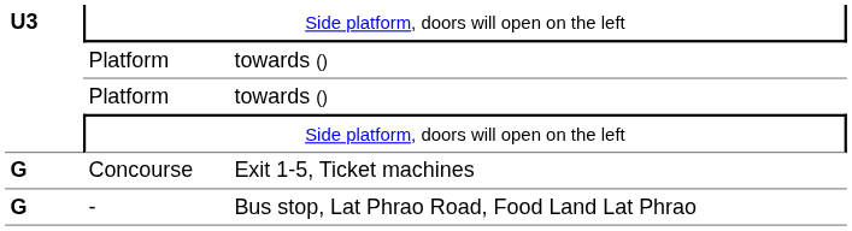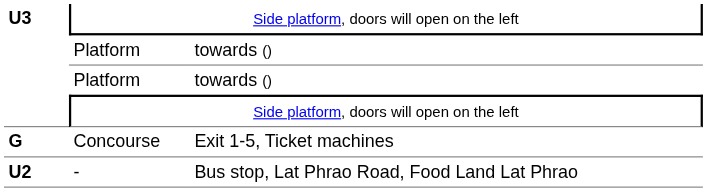- | column 1: G -> U2
